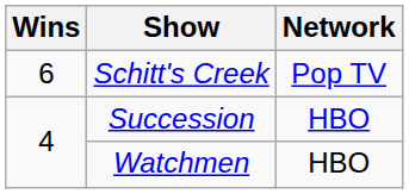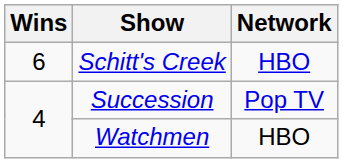Schitt's Creek | Network: Pop TV -> HBO
Succession | Network: HBO -> Pop TV
